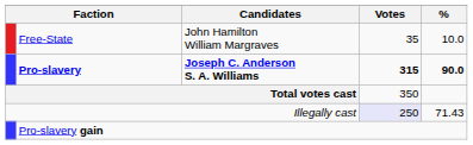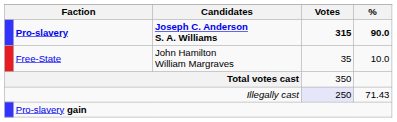rows swapped: Pro-slavery <-> Free-State
